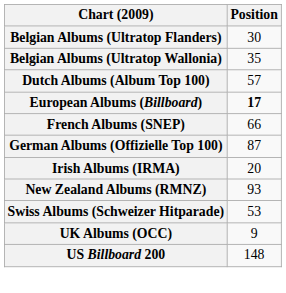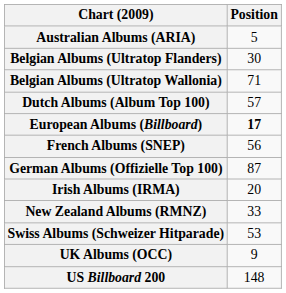+ row: Australian Albums (ARIA) | 5
Belgian Albums (Ultratop Wallonia) | Position: 35 -> 71
French Albums (SNEP) | Position: 66 -> 56
New Zealand Albums (RMNZ) | Position: 93 -> 33
